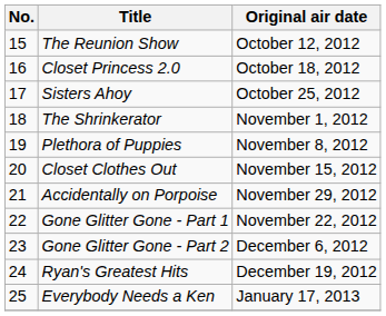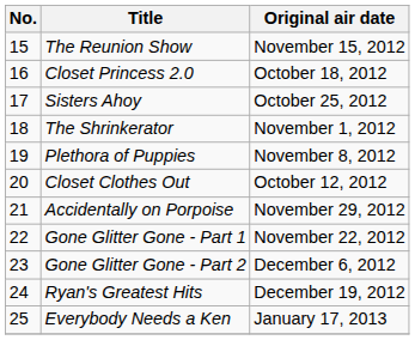The Reunion Show | Original air date: October 12, 2012 -> November 15, 2012
Closet Clothes Out | Original air date: November 15, 2012 -> October 12, 2012
